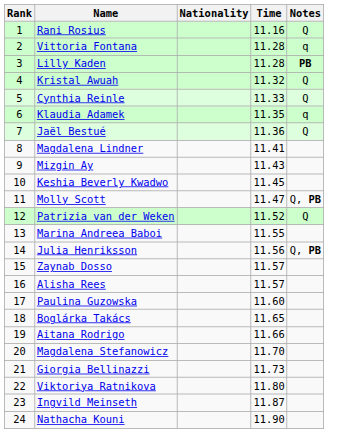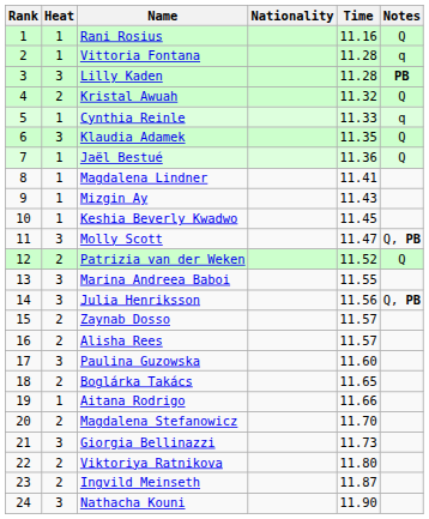+ column: Heat | 1 | 1 | 3 | 2 | 1 | 3 | 1 | 1 | 1 | 1 | 3 | 2 | 3 | 3 | 2 | 2 | 3 | 2 | 1 | 2 | 3 | 2 | 2 | 3
Cynthia Reinle | Notes: Q -> q
Klaudia Adamek | Notes: q -> Q
